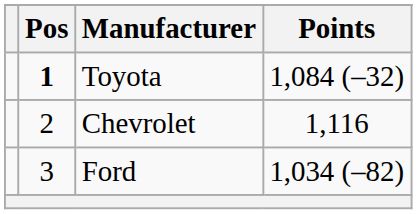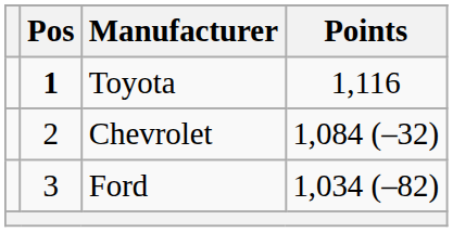Toyota | Points: 1,084 (–32) -> 1,116
Chevrolet | Points: 1,116 -> 1,084 (–32)
